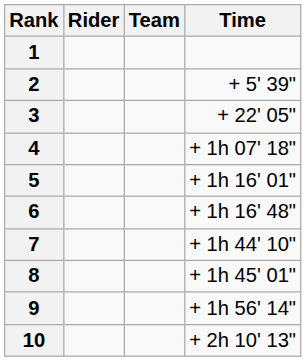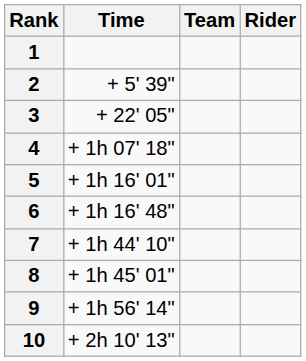columns swapped: Rider <-> Time
